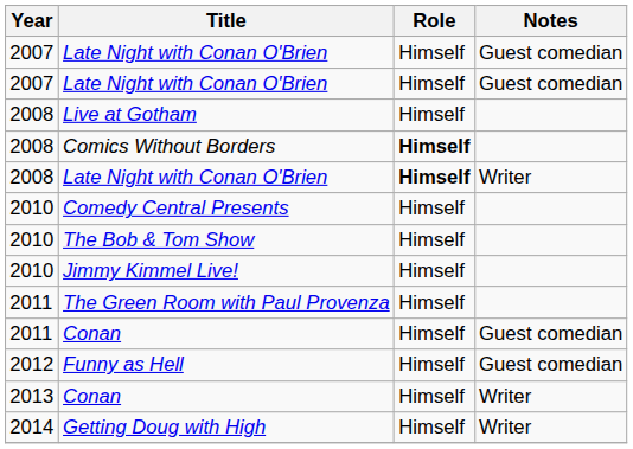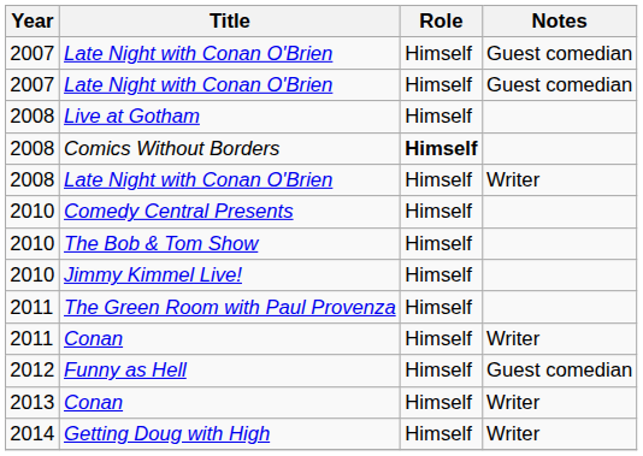2008 / Late Night with Conan O'Brien | Role: bold -> normal
2011 / Conan | Notes: Guest comedian -> Writer
